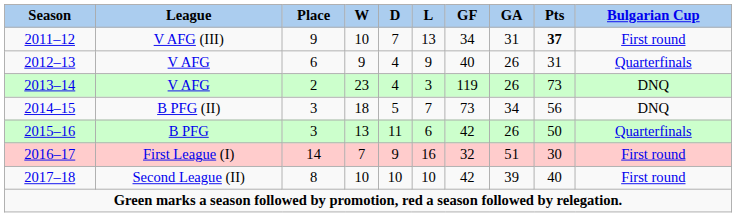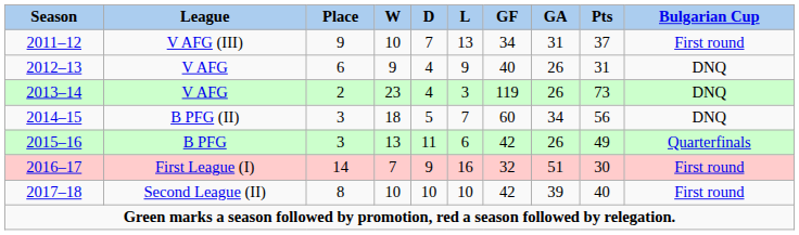2011–12 | Pts: bold -> normal
2012–13 | Bulgarian Cup: Quarterfinals -> DNQ
2014–15 | GF: 73 -> 60
2015–16 | Pts: 50 -> 49
